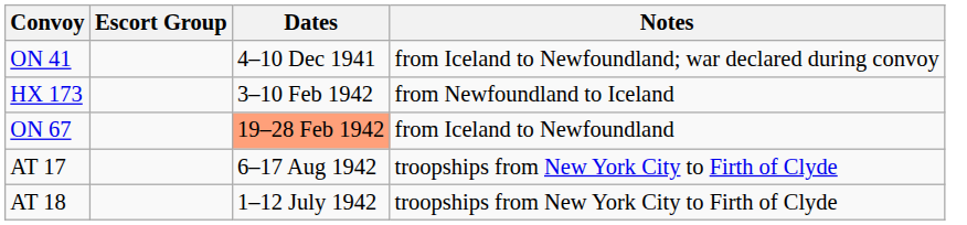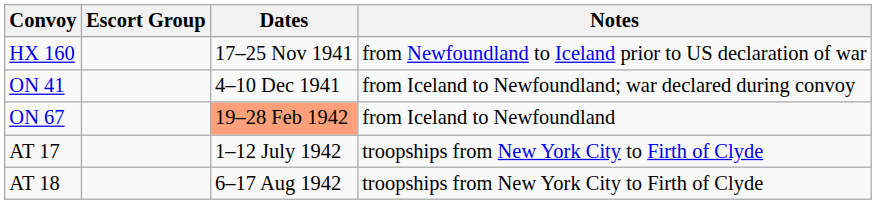+ row: HX 160 | 17–25 Nov 1941 | from Newfoundland to Iceland prior to US declaration of war
- row: HX 173 | 3–10 Feb 1942 | from Newfoundland to Iceland
AT 17 | Dates: 6–17 Aug 1942 -> 1–12 July 1942
AT 18 | Dates: 1–12 July 1942 -> 6–17 Aug 1942
